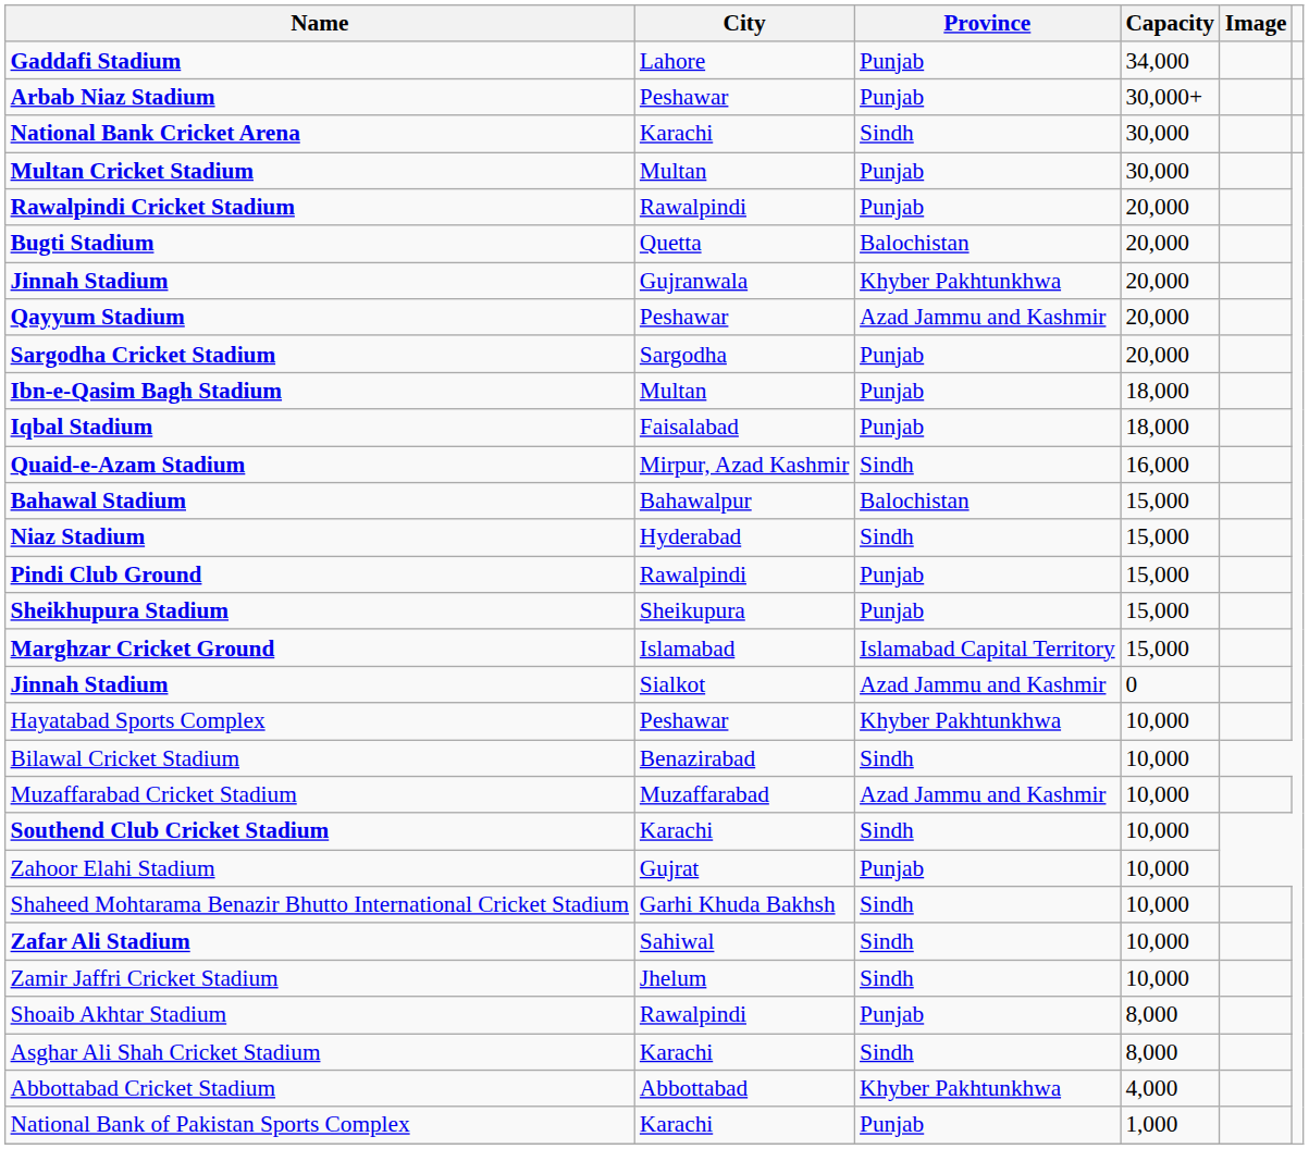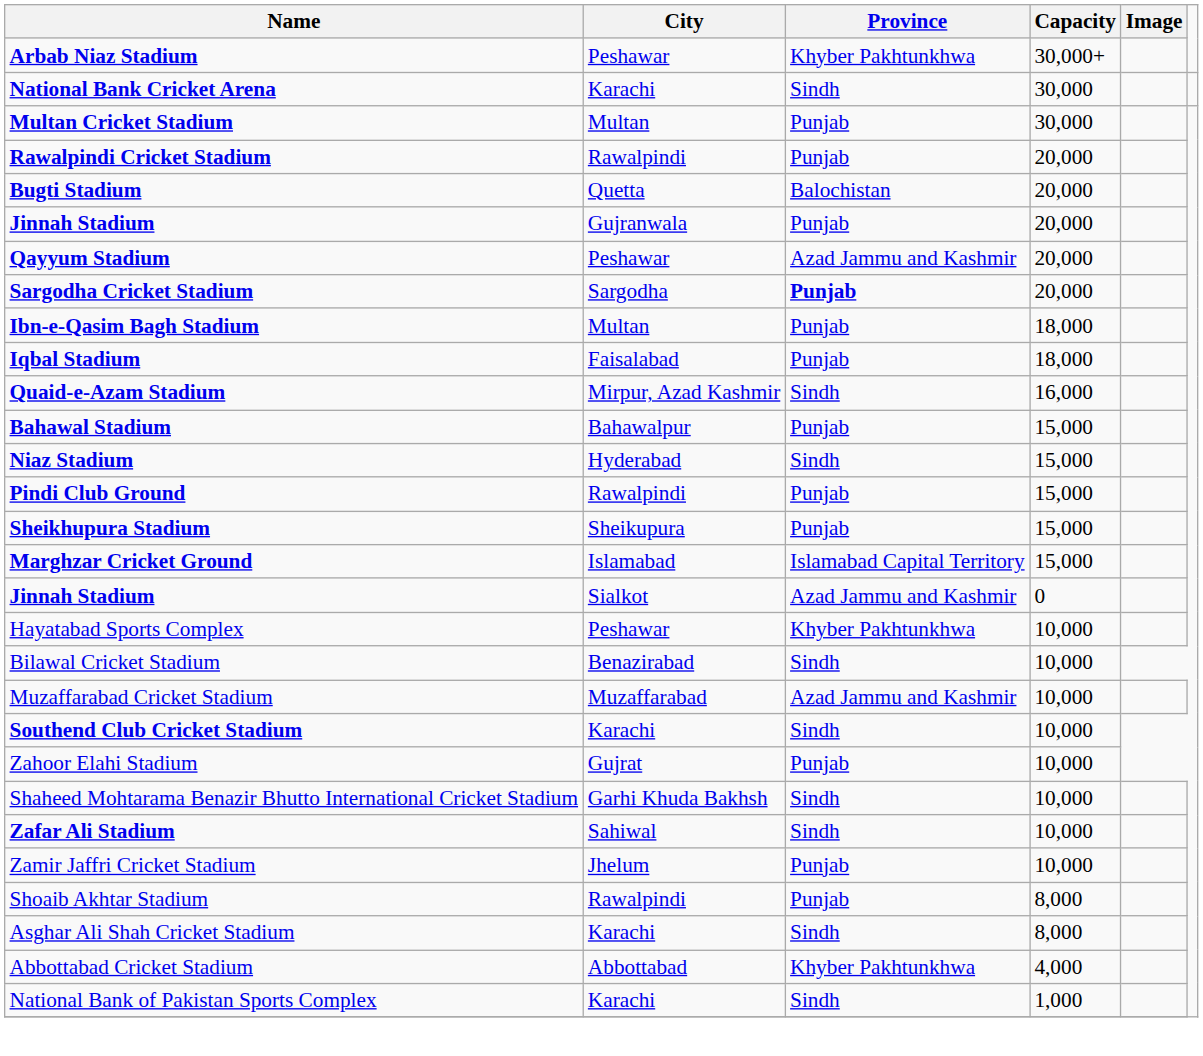- row: Gaddafi Stadium | Lahore | Punjab | 34,000
Arbab Niaz Stadium | Province: Punjab -> Khyber Pakhtunkhwa
Jinnah Stadium / Gujranwala | Province: Khyber Pakhtunkhwa -> Punjab
Sargodha Cricket Stadium | Province: normal -> bold
Bahawal Stadium | Province: Balochistan -> Punjab
Zamir Jaffri Cricket Stadium | Province: Sindh -> Punjab
National Bank of Pakistan Sports Complex | Province: Punjab -> Sindh
